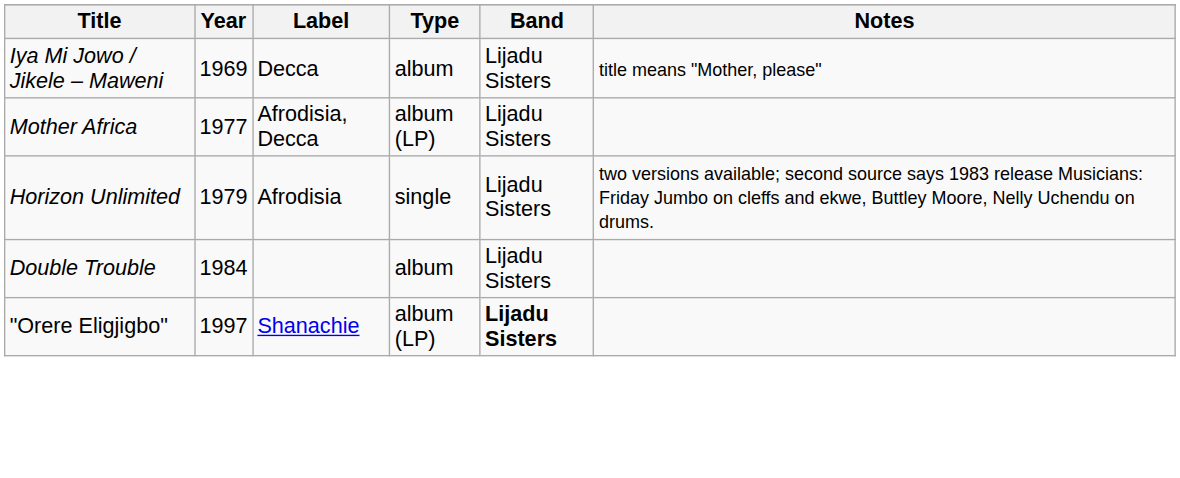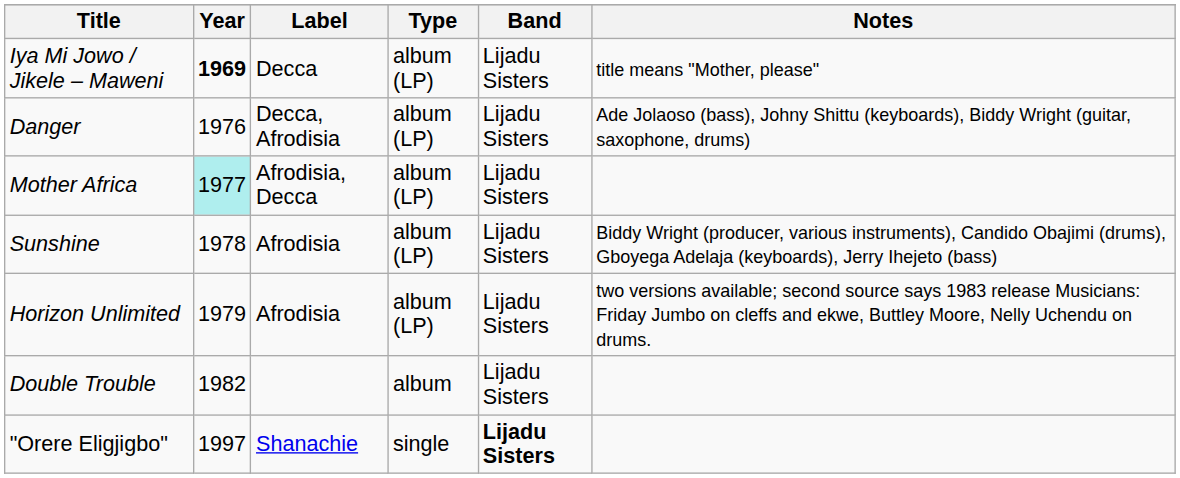Iya Mi Jowo / Jikele – Maweni | Year: normal -> bold
Iya Mi Jowo / Jikele – Maweni | Type: album -> album (LP)
+ row: Danger | 1976 | Decca, Afrodisia | album (LP) | Lijadu Sisters | Ade Jolaoso (bass), Johny Shittu (keyboards), Biddy Wright (guitar, saxophone, drums)
Mother Africa | Year: no background -> paleturquoise background
+ row: Sunshine | 1978 | Afrodisia | album (LP) | Lijadu Sisters | Biddy Wright (producer, various instruments), Candido Obajimi (drums), Gboyega Adelaja (keyboards), Jerry Ihejeto (bass)
Horizon Unlimited | Type: single -> album (LP)
Double Trouble | Year: 1984 -> 1982
"Orere Eligjigbo" | Type: album (LP) -> single
